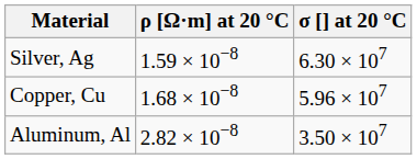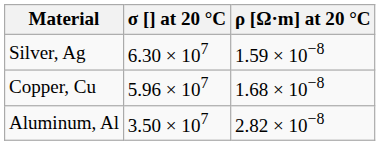columns swapped: ρ [Ω·m] at 20 °C <-> σ [] at 20 °C
